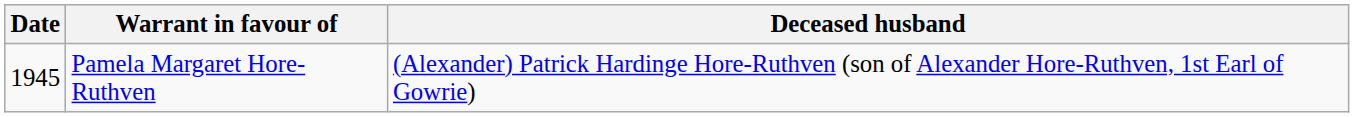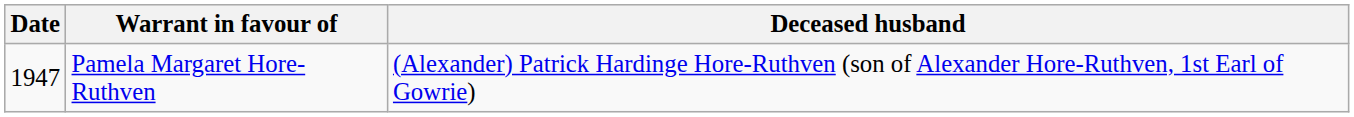Pamela Margaret Hore-Ruthven | Date: 1945 -> 1947
